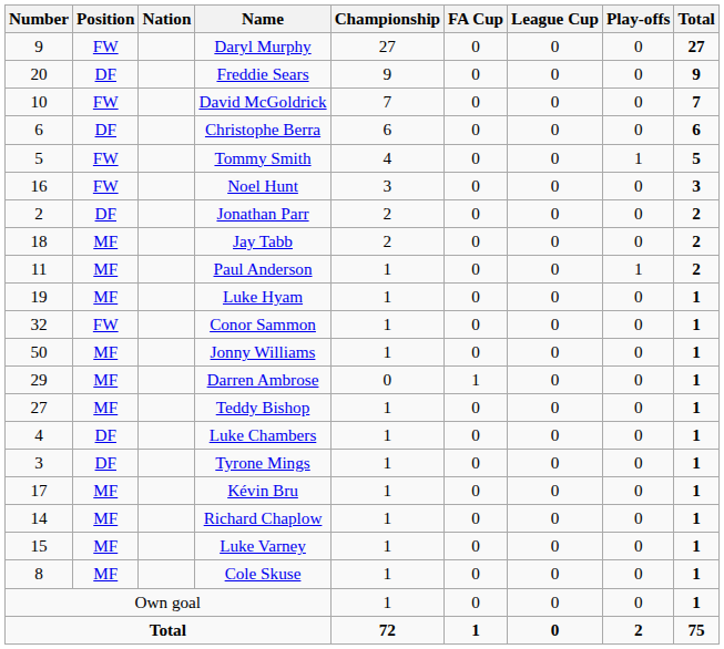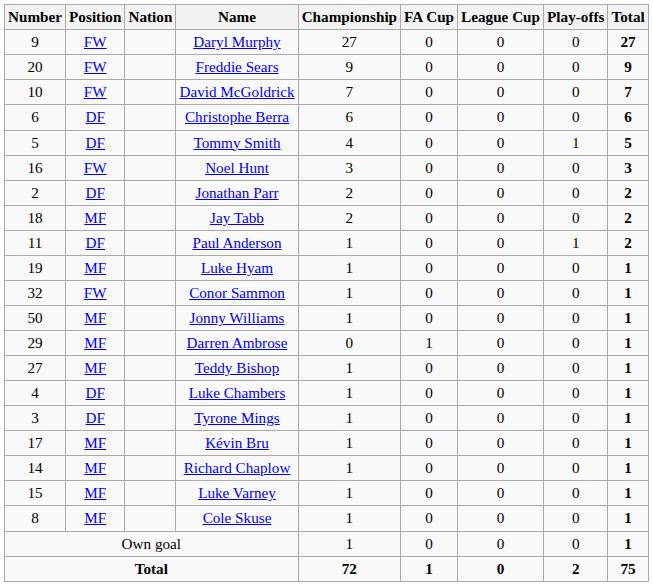Freddie Sears | Position: DF -> FW
Tommy Smith | Position: FW -> DF
Paul Anderson | Position: MF -> DF
